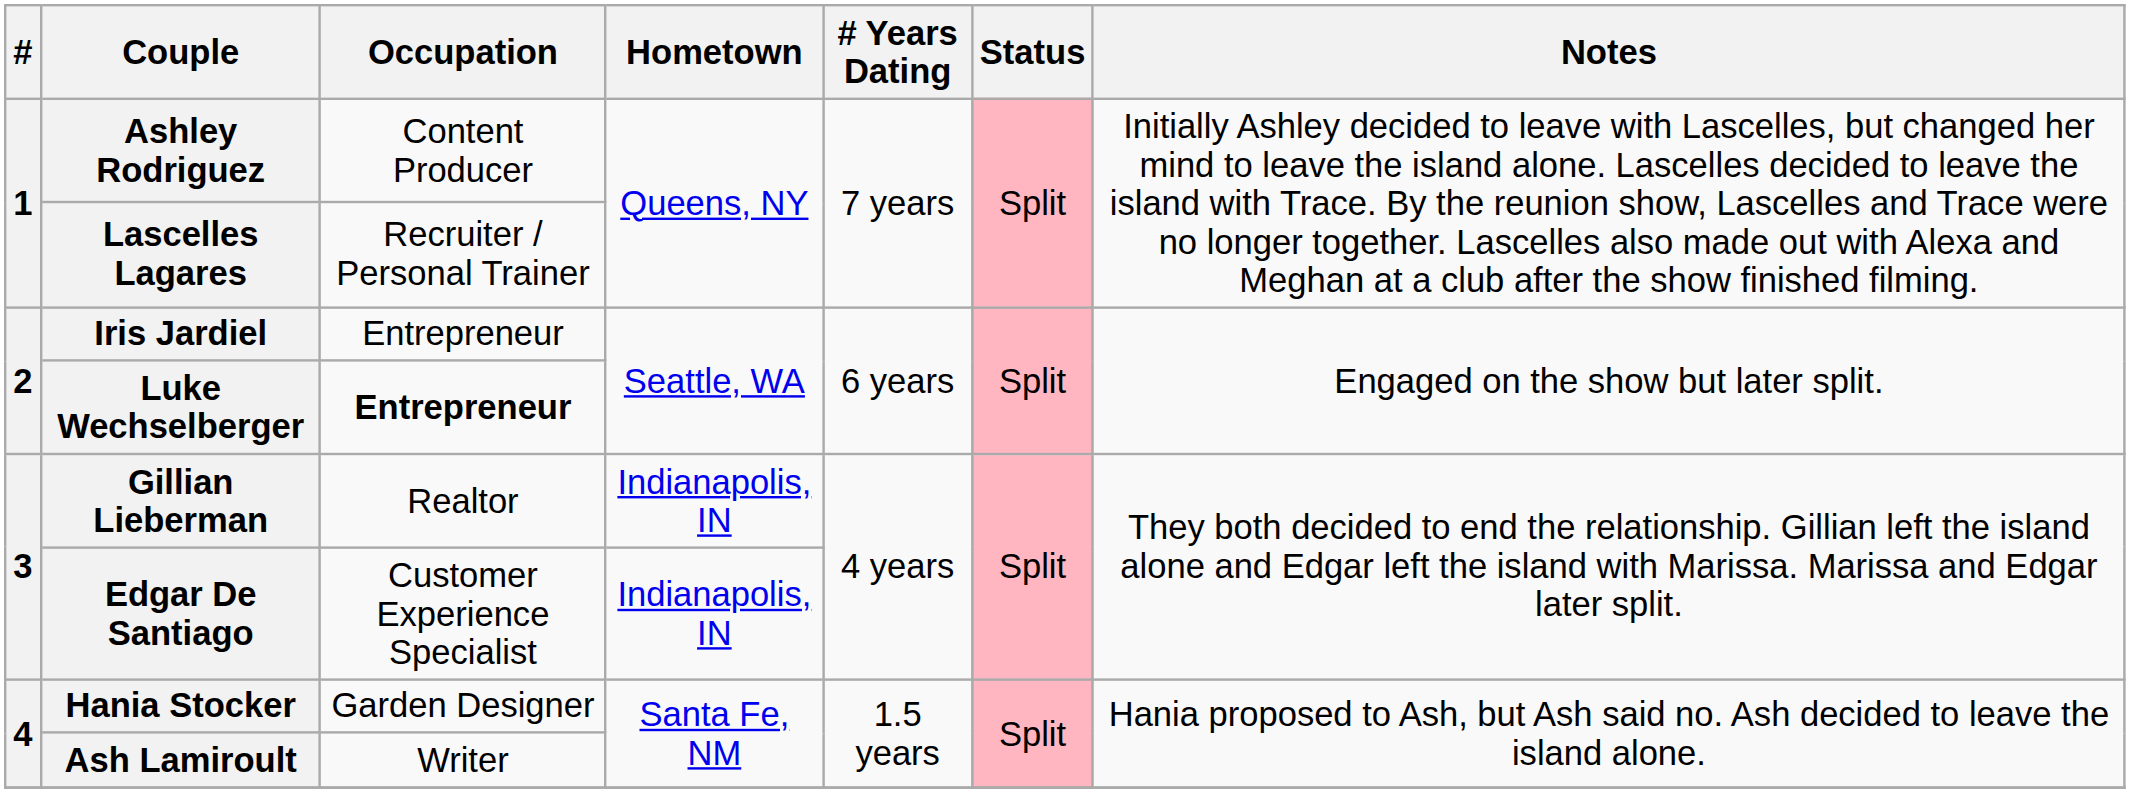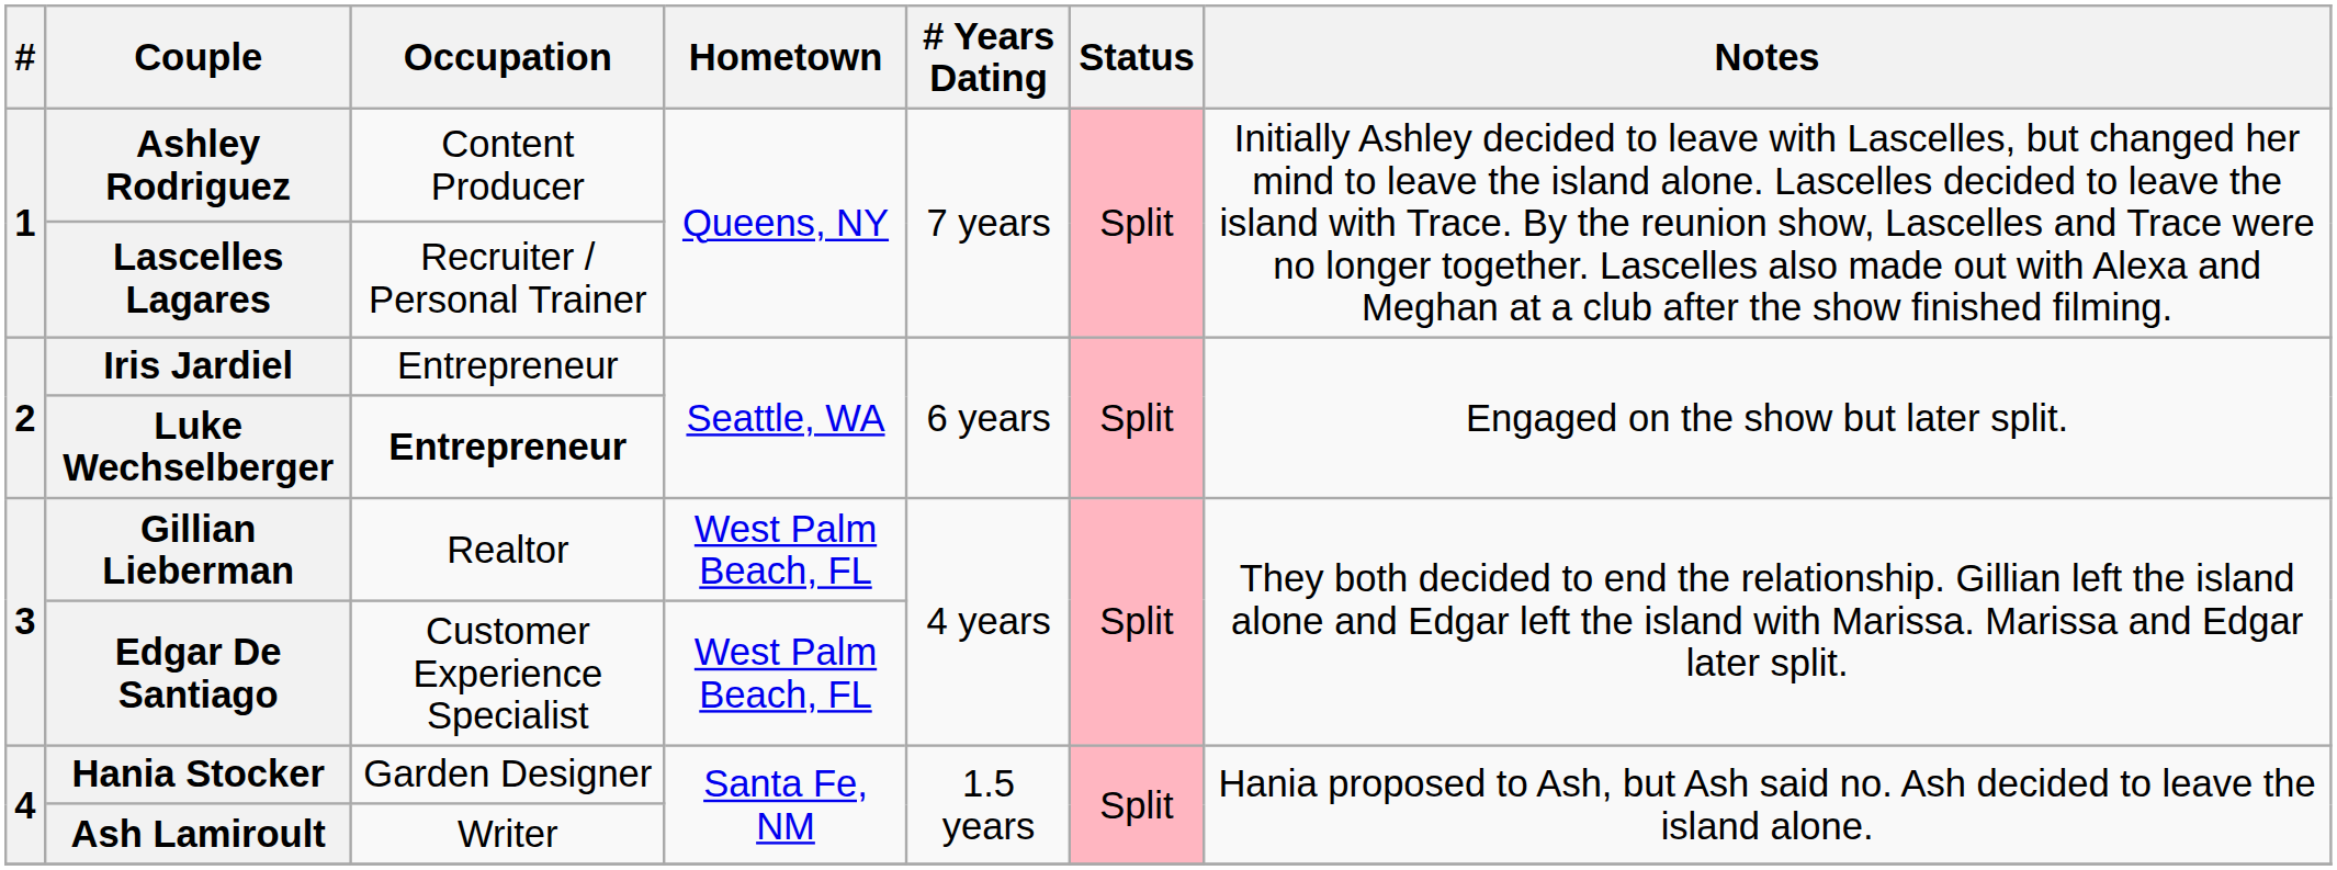Gillian Lieberman | Hometown: Indianapolis, IN -> West Palm Beach, FL
Edgar De Santiago | Hometown: Indianapolis, IN -> West Palm Beach, FL
